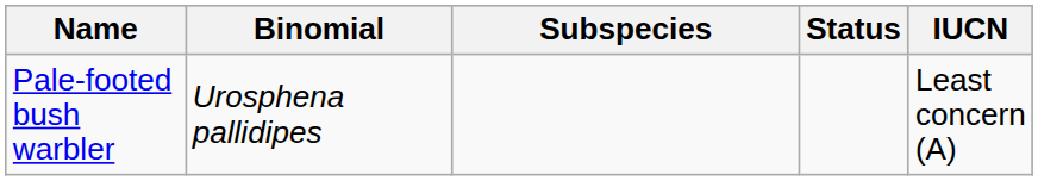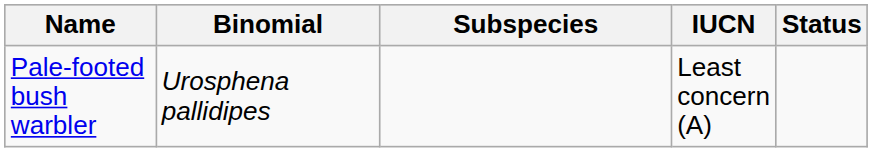columns swapped: Status <-> IUCN
